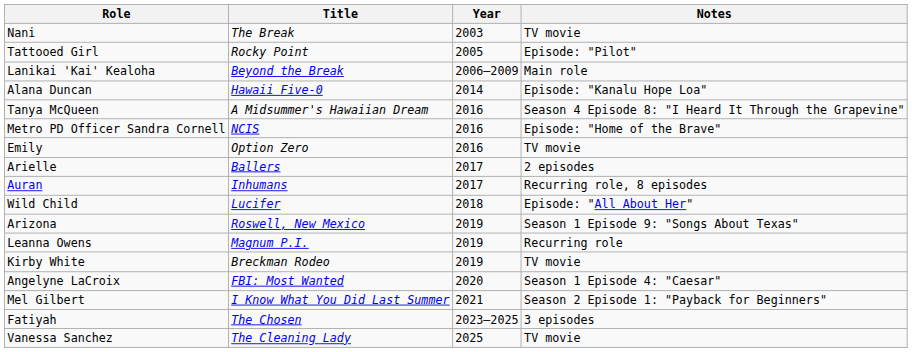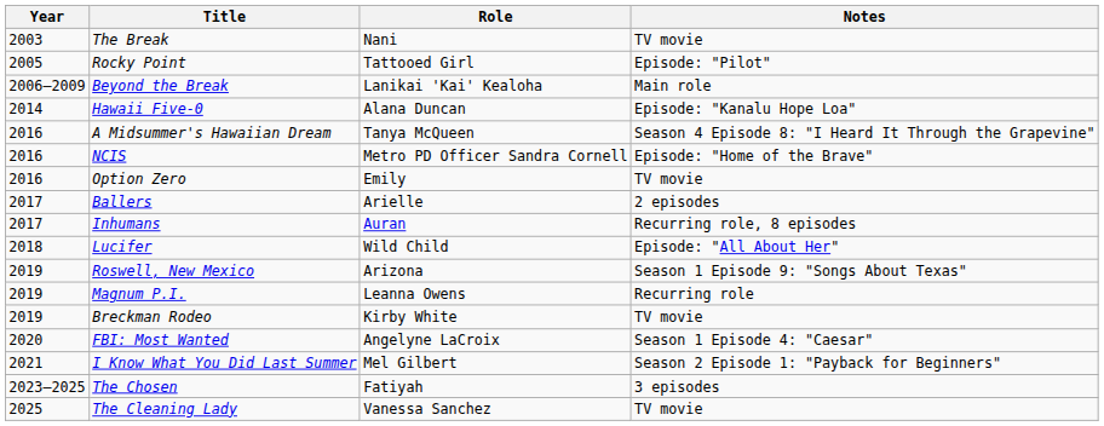columns swapped: Year <-> Role
